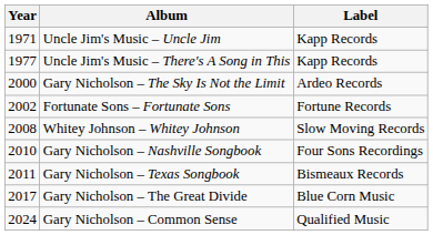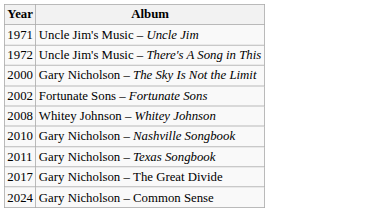- column: Label | Kapp Records | Kapp Records | Ardeo Records | Fortune Records | Slow Moving Records | Four Sons Recordings | Bismeaux Records | Blue Corn Music | Qualified Music
Uncle Jim's Music – There's A Song in This | Year: 1977 -> 1972
